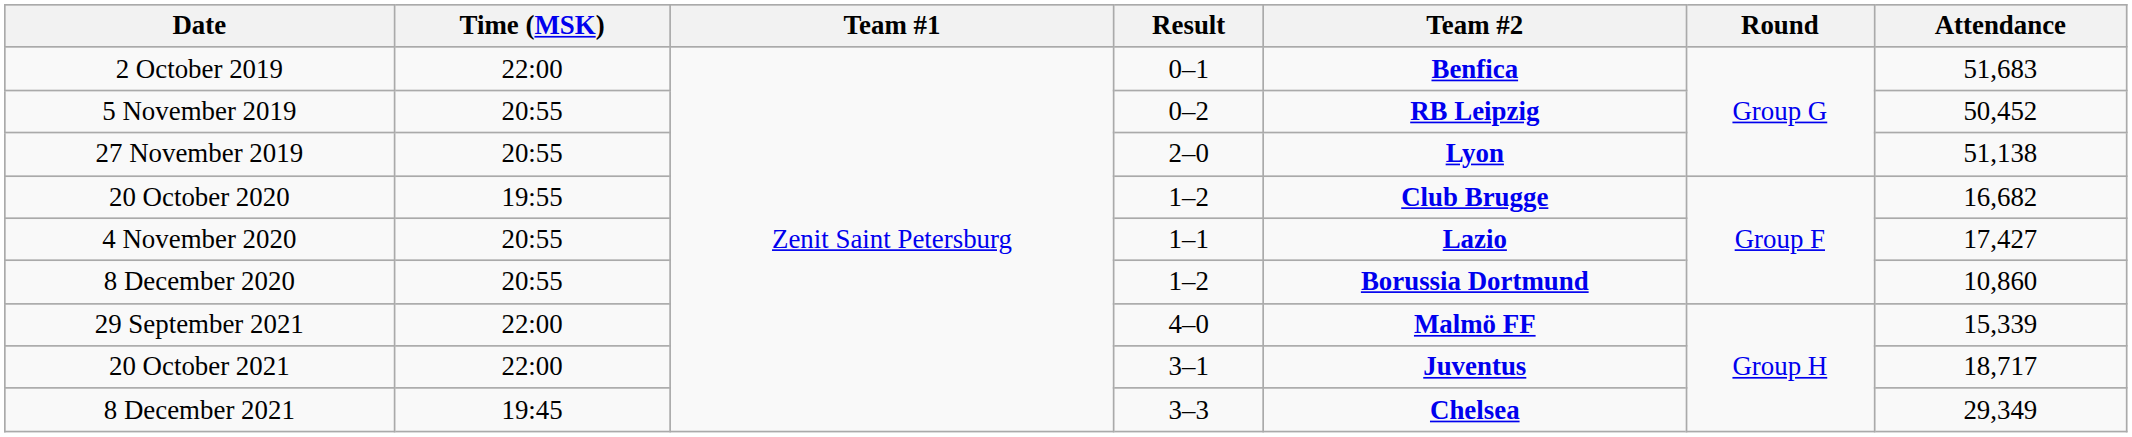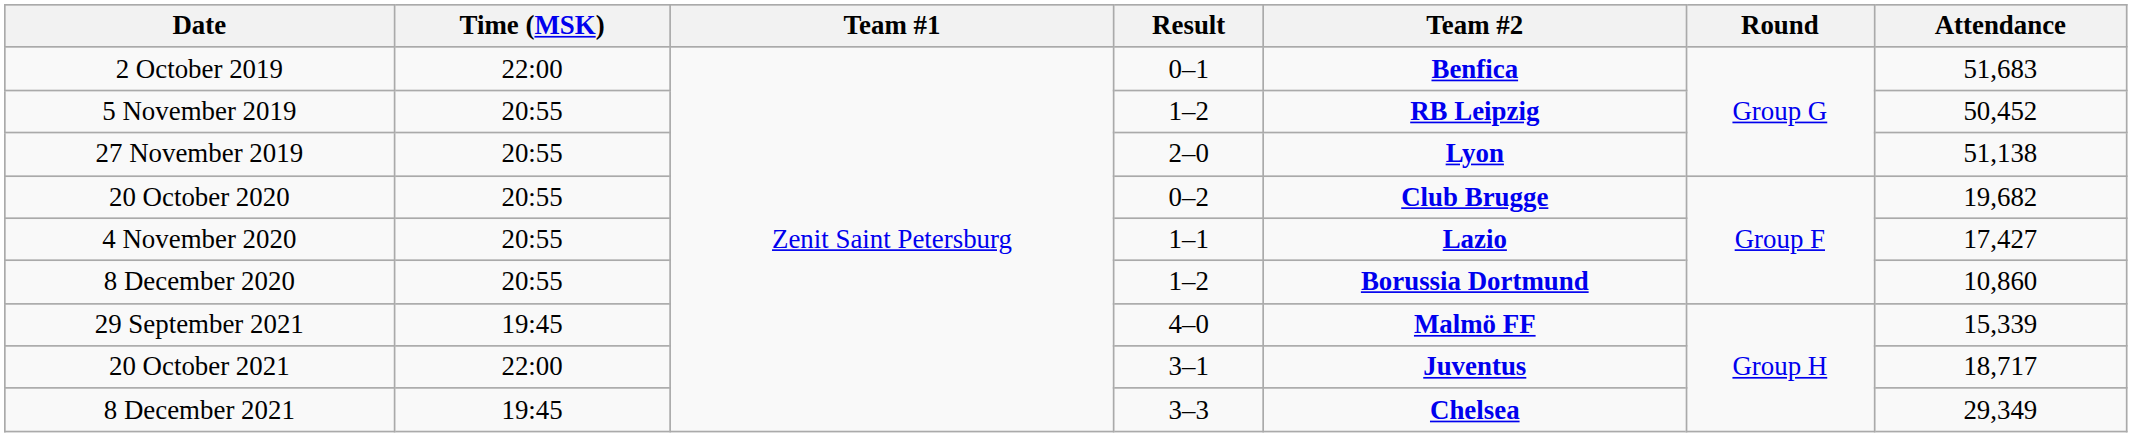5 November 2019 | Result: 0–2 -> 1–2
20 October 2020 | Time (MSK): 19:55 -> 20:55
20 October 2020 | Result: 1–2 -> 0–2
20 October 2020 | Attendance: 16,682 -> 19,682
29 September 2021 | Time (MSK): 22:00 -> 19:45
